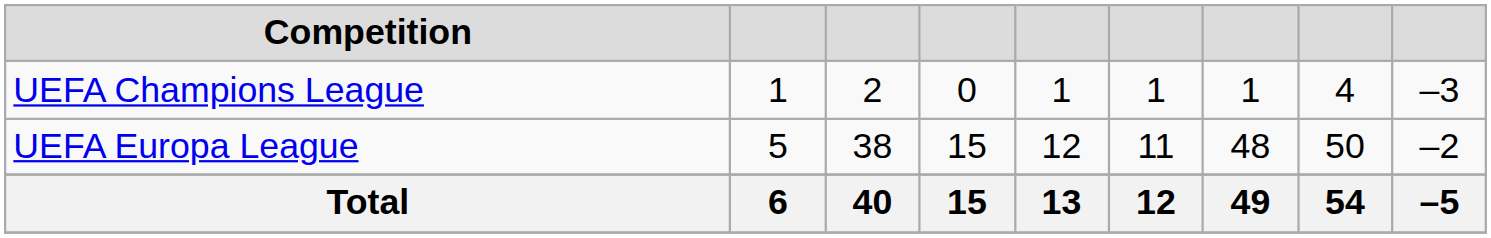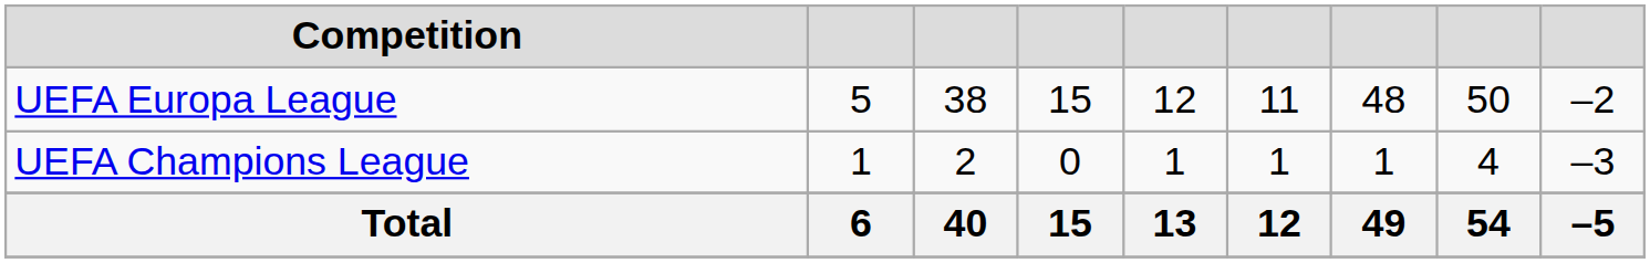rows swapped: UEFA Champions League <-> UEFA Europa League
